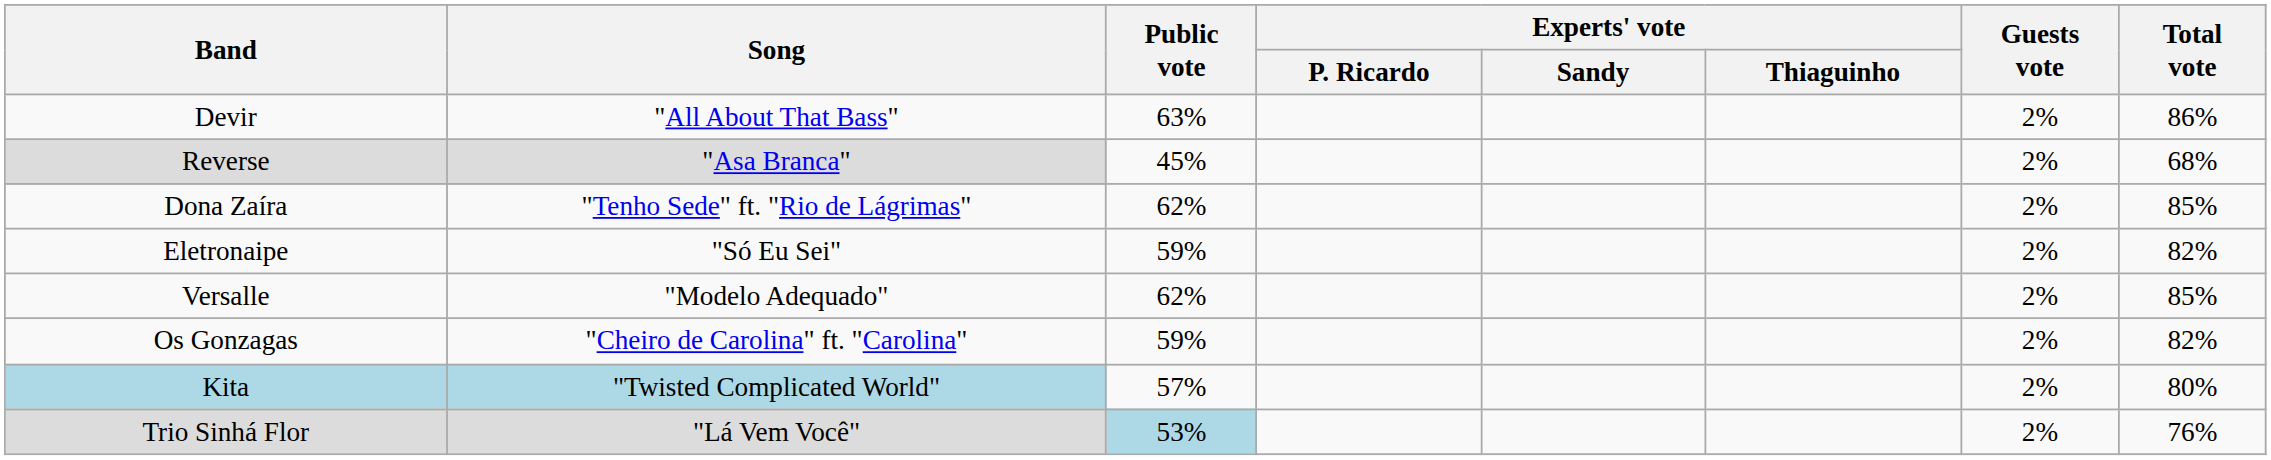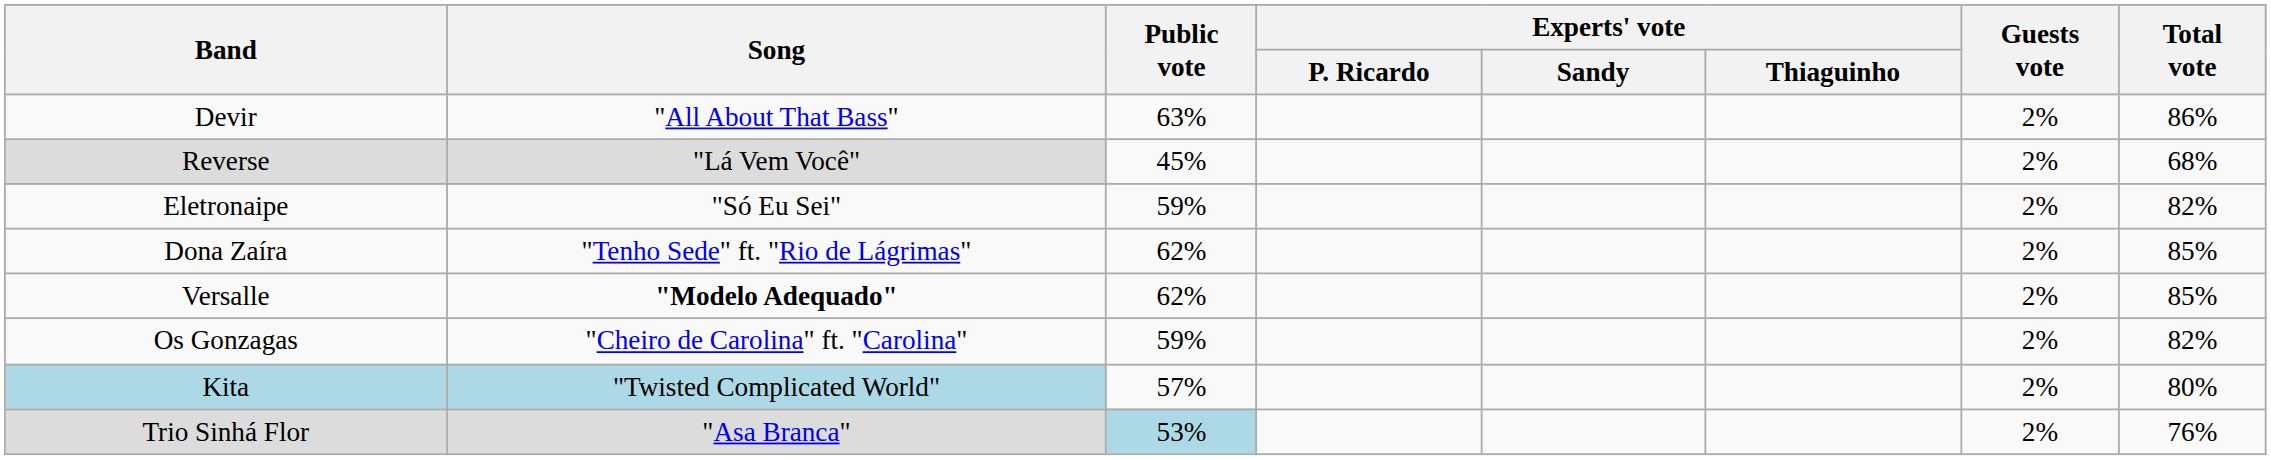Reverse | Song: "Asa Branca" -> "Lá Vem Você"
rows swapped: Dona Zaíra <-> Eletronaipe
Versalle | Song: normal -> bold
Trio Sinhá Flor | Song: "Lá Vem Você" -> "Asa Branca"
